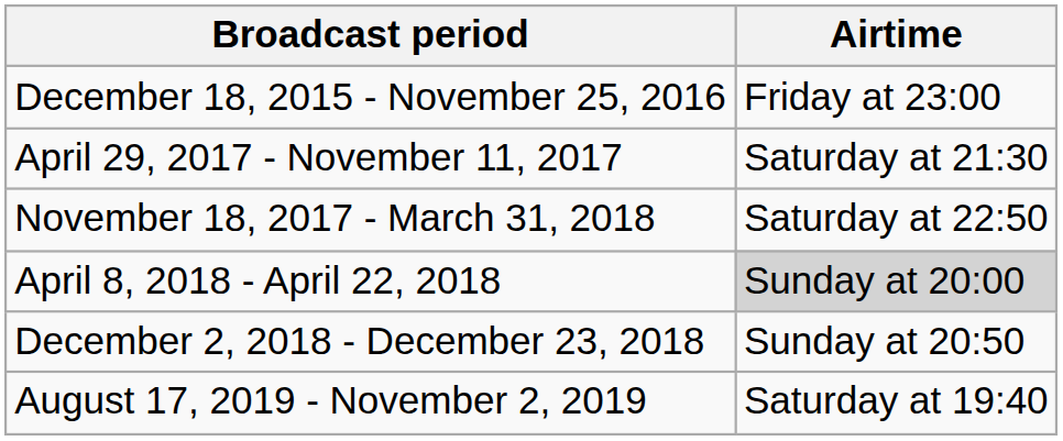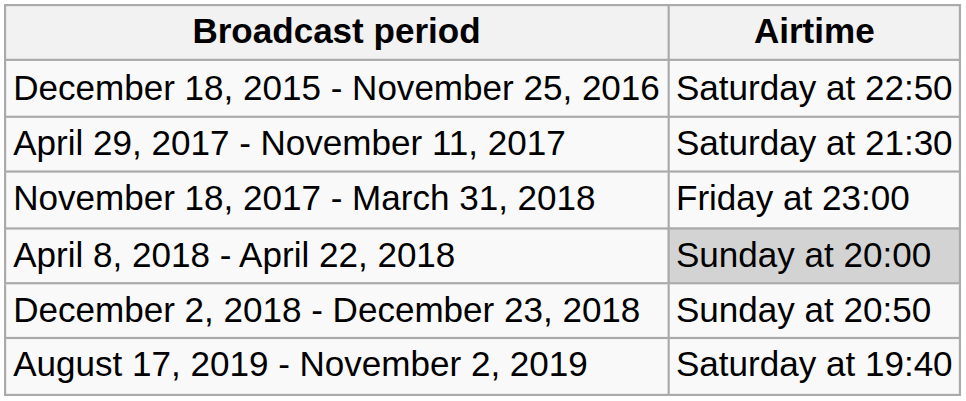December 18, 2015 - November 25, 2016 | Airtime: Friday at 23:00 -> Saturday at 22:50
November 18, 2017 - March 31, 2018 | Airtime: Saturday at 22:50 -> Friday at 23:00
